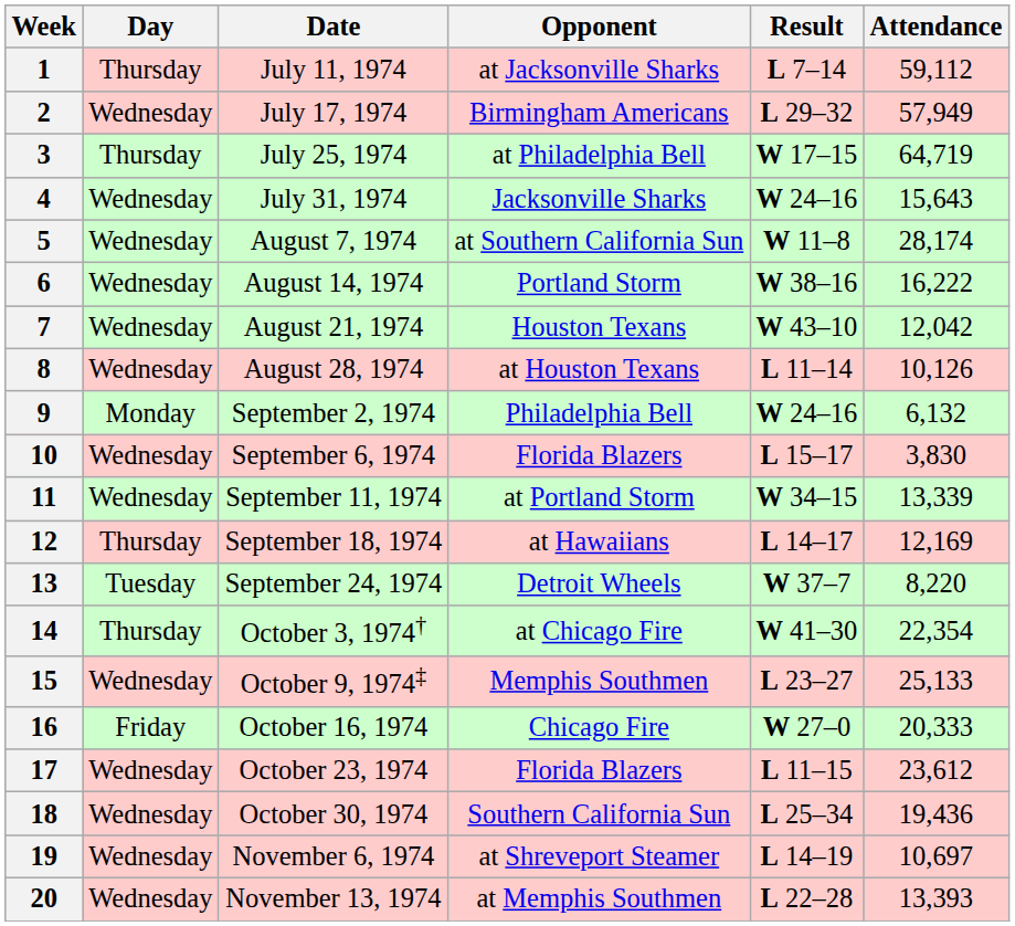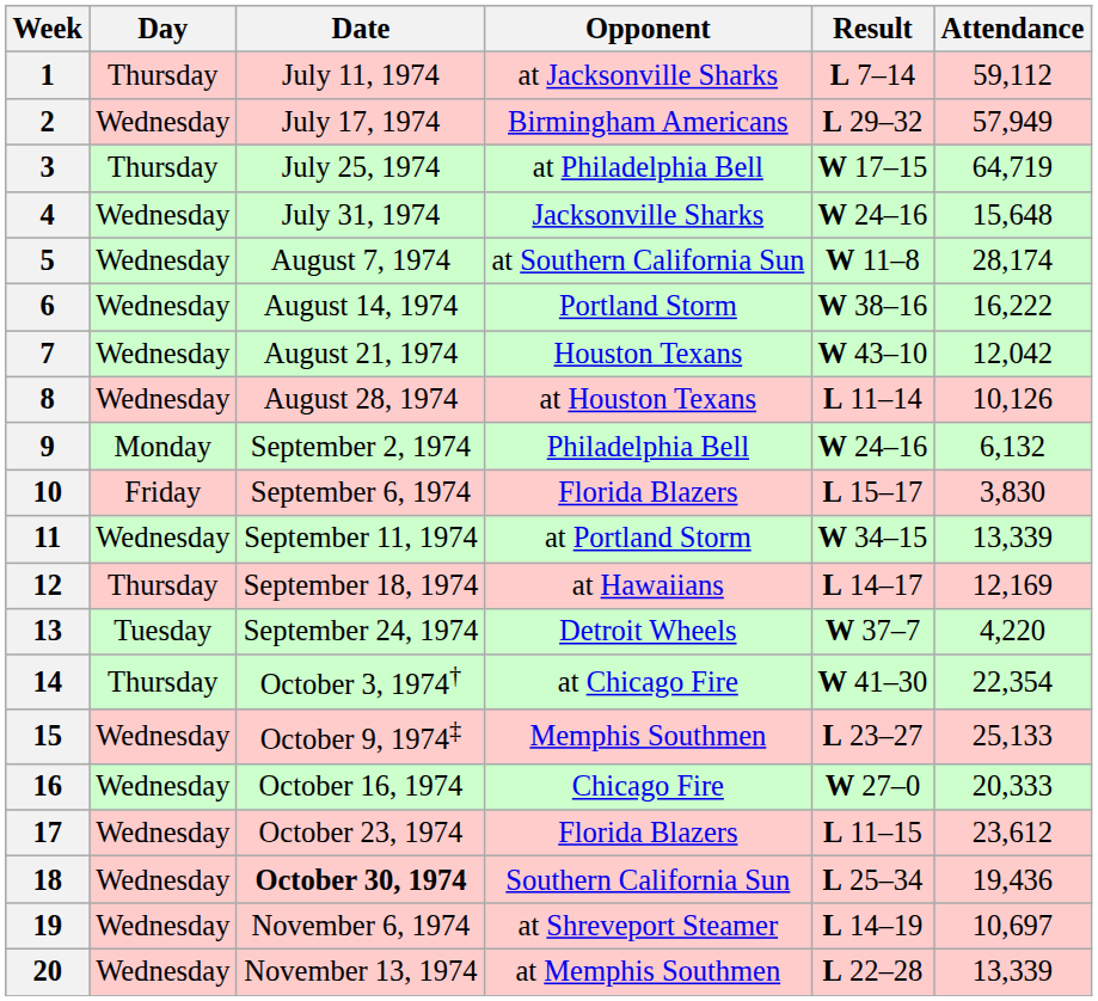4 | Attendance: 15,643 -> 15,648
10 | Day: Wednesday -> Friday
13 | Attendance: 8,220 -> 4,220
16 | Day: Friday -> Wednesday
18 | Date: normal -> bold
20 | Attendance: 13,393 -> 13,339
